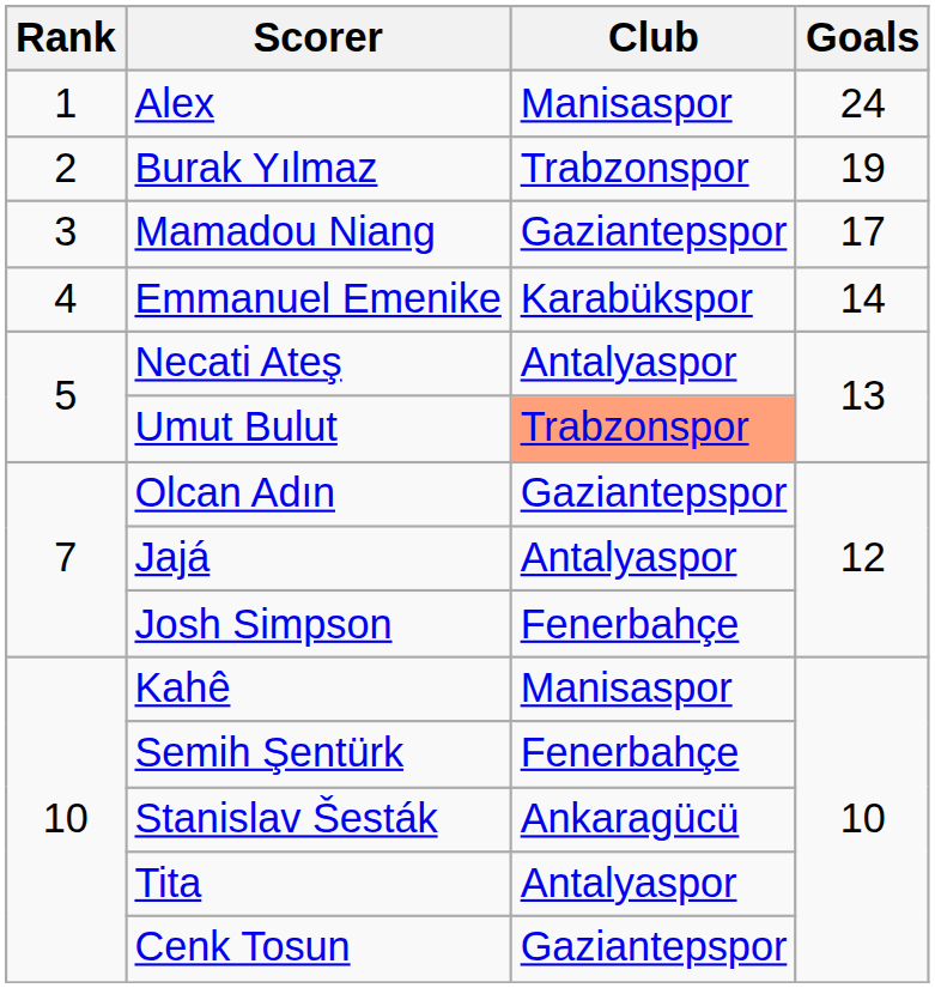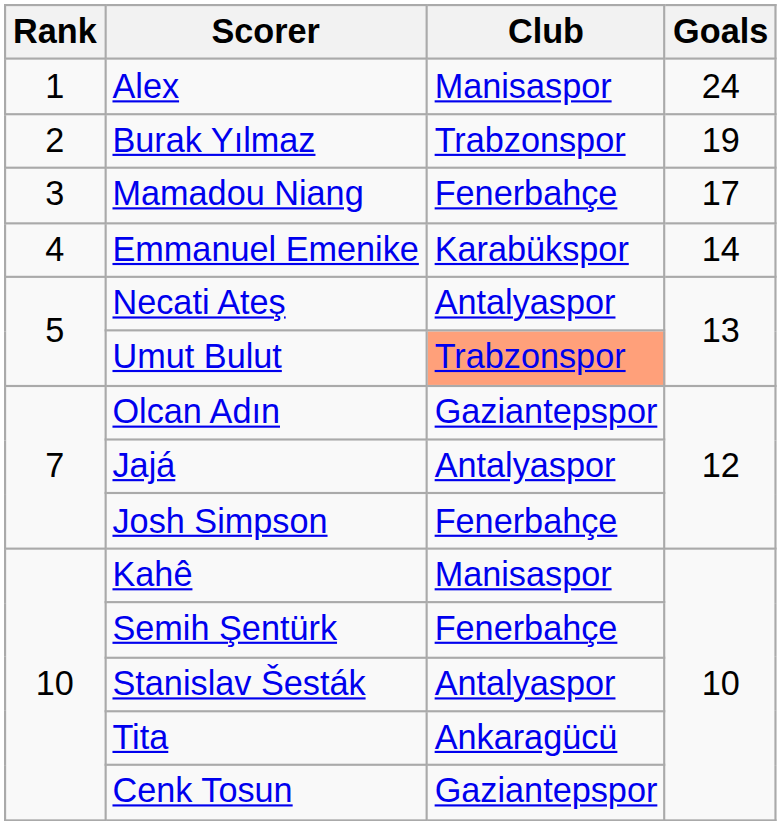Mamadou Niang | Club: Gaziantepspor -> Fenerbahçe
Stanislav Šesták | Club: Ankaragücü -> Antalyaspor
Tita | Club: Antalyaspor -> Ankaragücü
